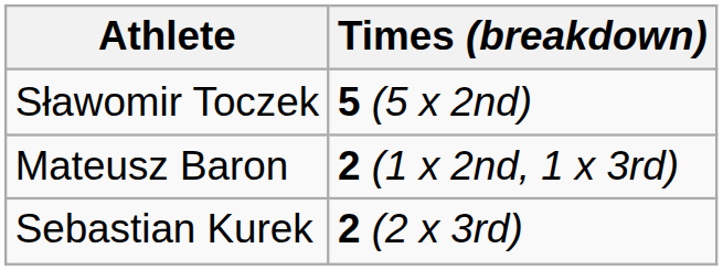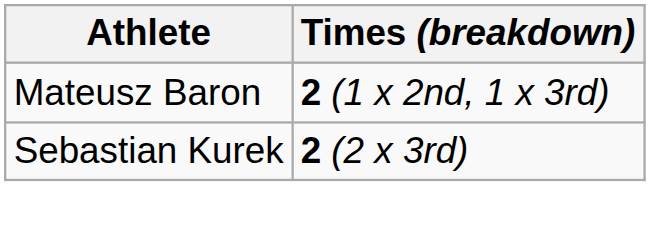- row: Sławomir Toczek | 5 (5 x 2nd)
